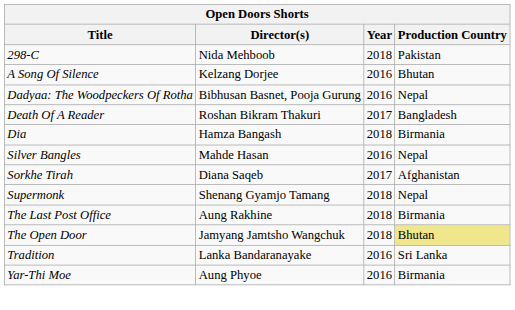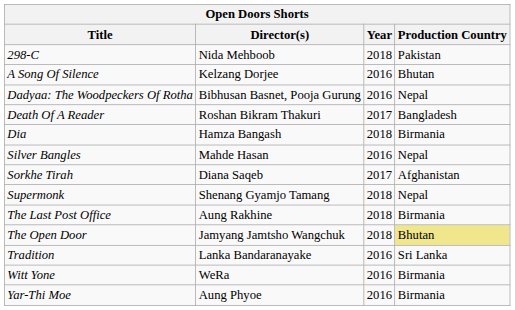+ row: Witt Yone | WeRa | 2016 | Birmania
